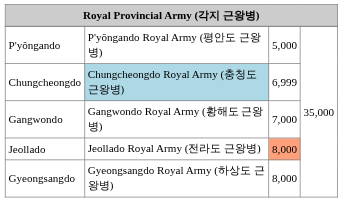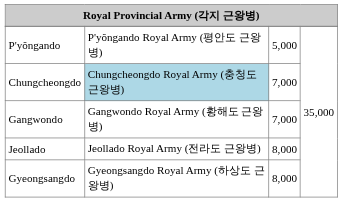Chungcheongdo | column 3: 6,999 -> 7,000
Jeollado | column 3: lightsalmon background -> no background
